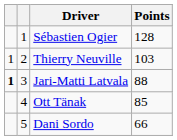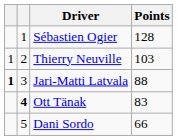Ott Tänak | column 2: normal -> bold
Ott Tänak | Points: 85 -> 83
